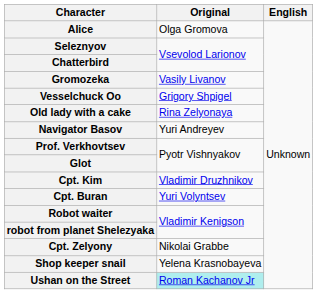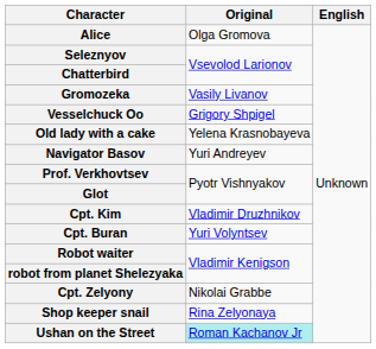Old lady with a cake | Original: Rina Zelyonaya -> Yelena Krasnobayeva
Shop keeper snail | Original: Yelena Krasnobayeva -> Rina Zelyonaya
